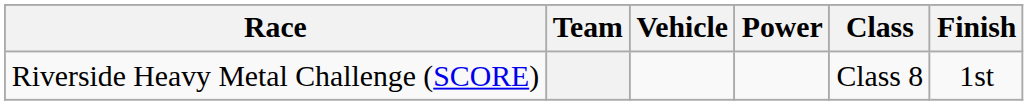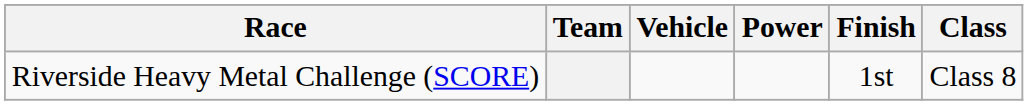columns swapped: Class <-> Finish
